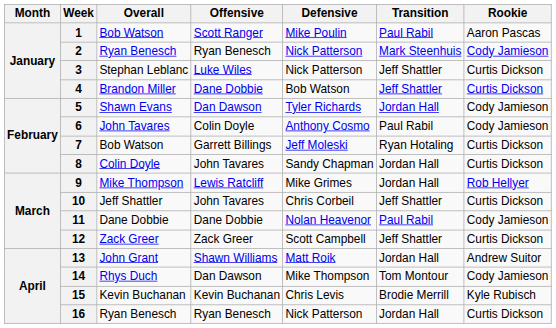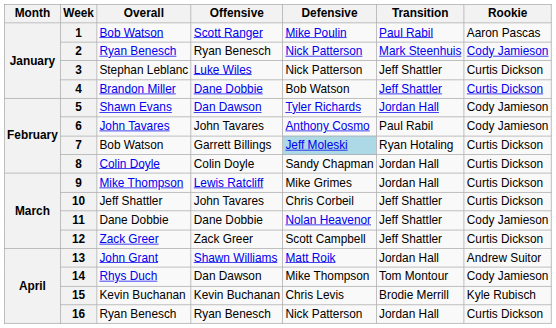6 | Offensive: Colin Doyle -> John Tavares
7 | Defensive: no background -> lightblue background
8 | Offensive: John Tavares -> Colin Doyle
9 | Rookie: Rob Hellyer -> Curtis Dickson
11 | Transition: Paul Rabil -> Jeff Shattler
